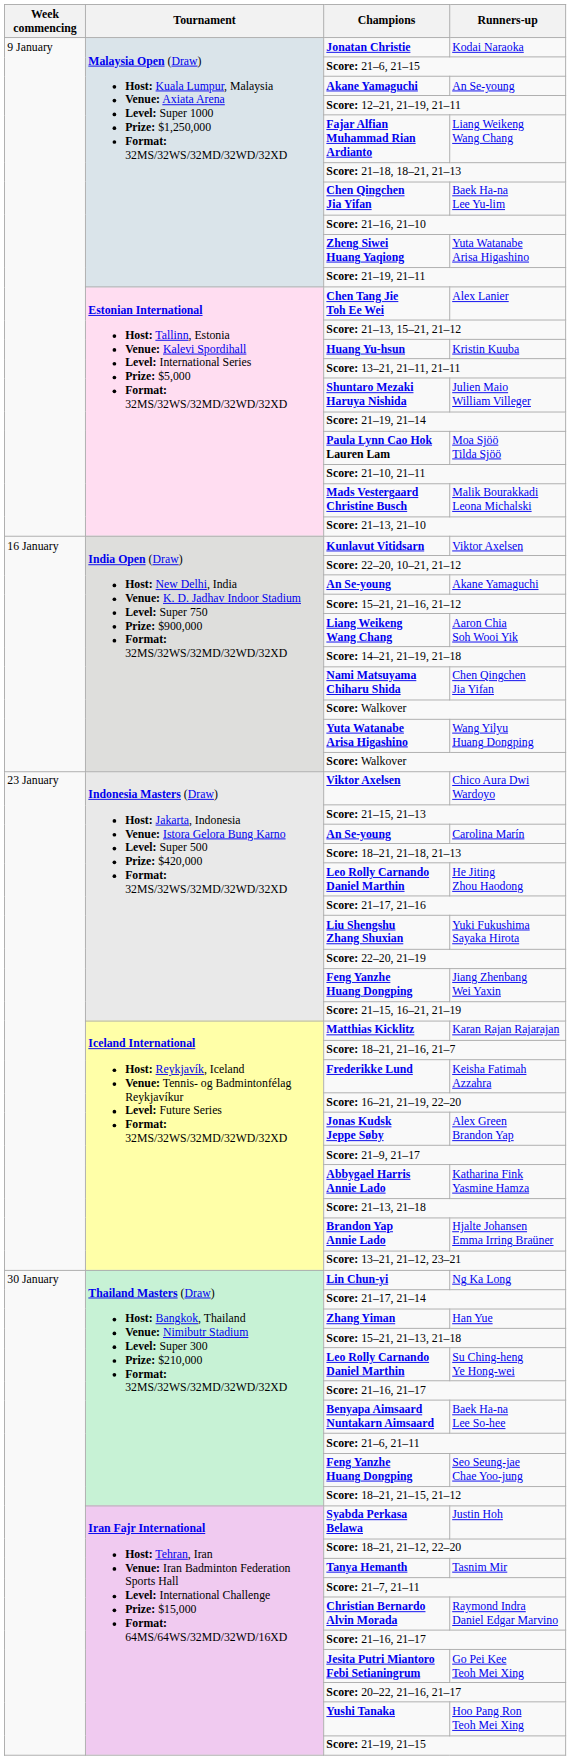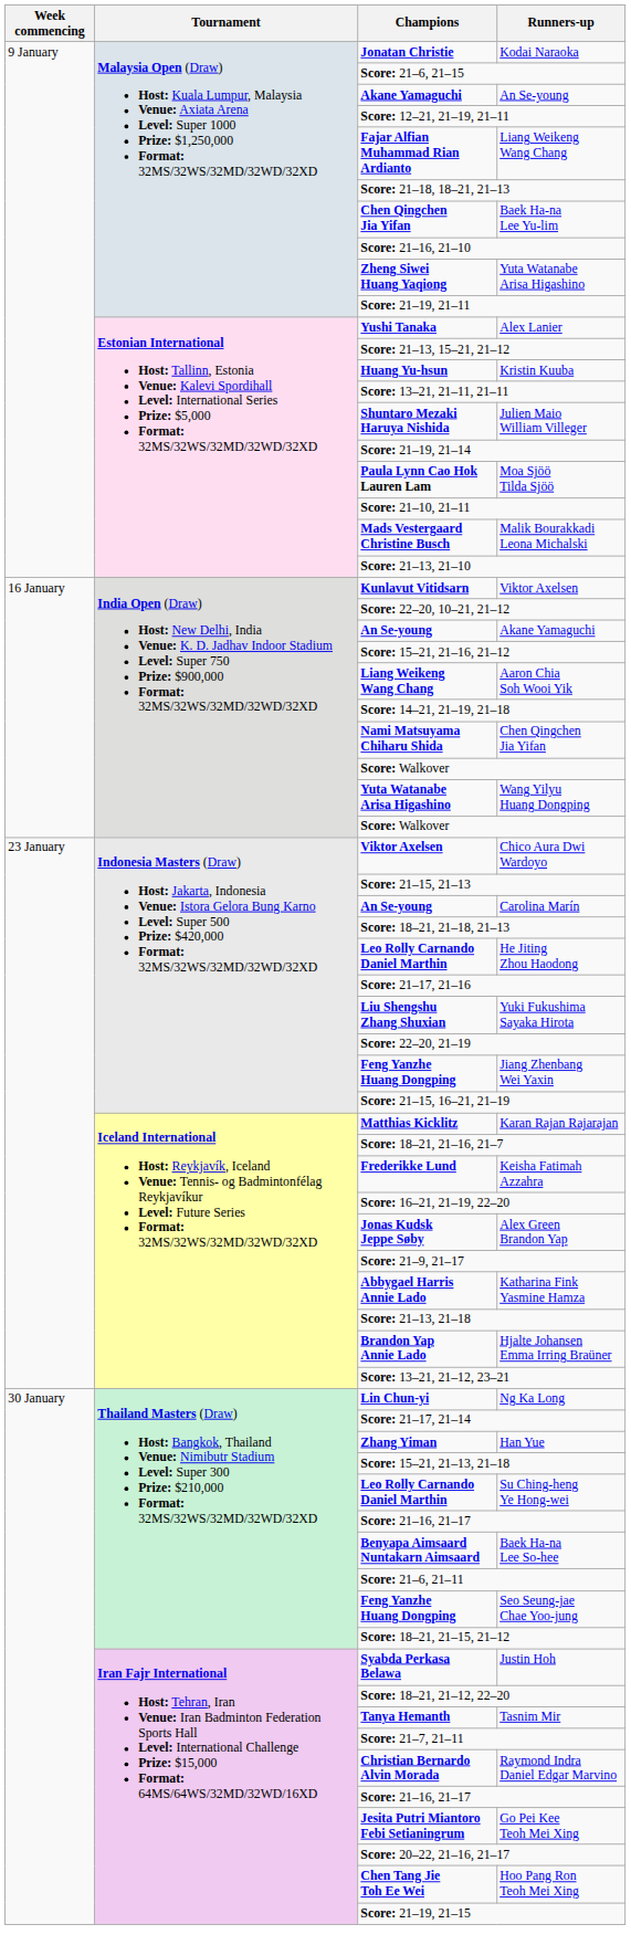Alex Lanier | Champions: Chen Tang Jie Toh Ee Wei -> Yushi Tanaka
Hoo Pang Ron Teoh Mei Xing | Champions: Yushi Tanaka -> Chen Tang Jie Toh Ee Wei
